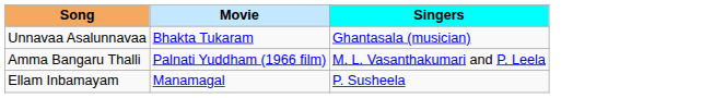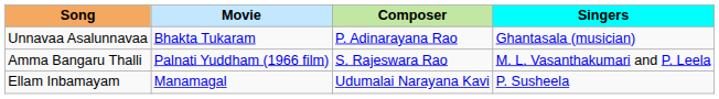+ column: Composer | P. Adinarayana Rao | S. Rajeswara Rao | Udumalai Narayana Kavi
